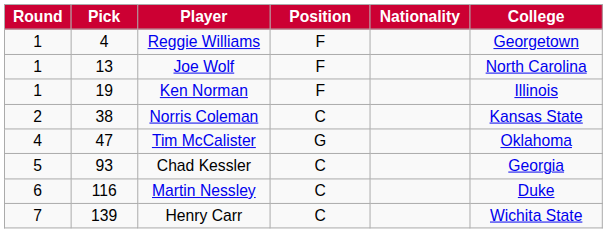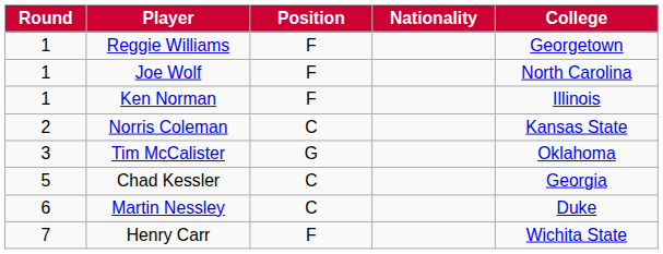- column: Pick | 4 | 13 | 19 | 38 | 47 | 93 | 116 | 139
Tim McCalister | Round: 4 -> 3
Henry Carr | Position: C -> F
